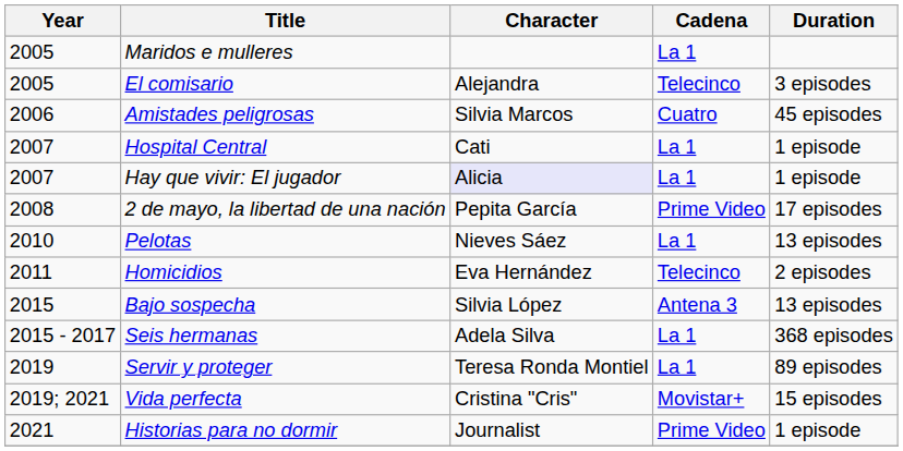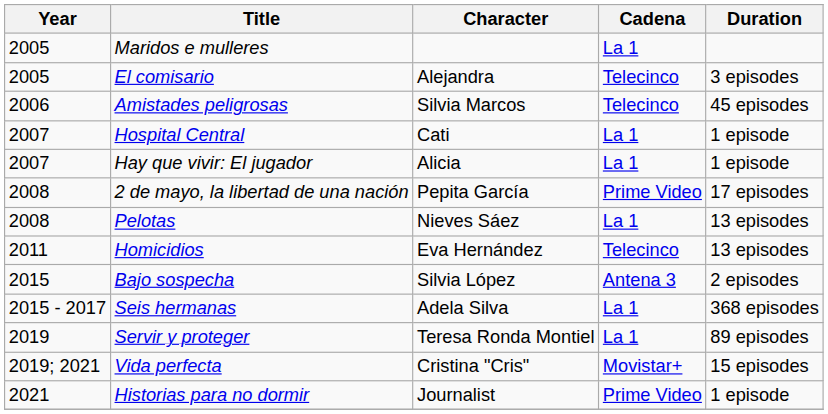Amistades peligrosas | Cadena: Cuatro -> Telecinco
Hay que vivir: El jugador | Character: lavender background -> no background
Pelotas | Year: 2010 -> 2008
Homicidios | Duration: 2 episodes -> 13 episodes
Bajo sospecha | Duration: 13 episodes -> 2 episodes
